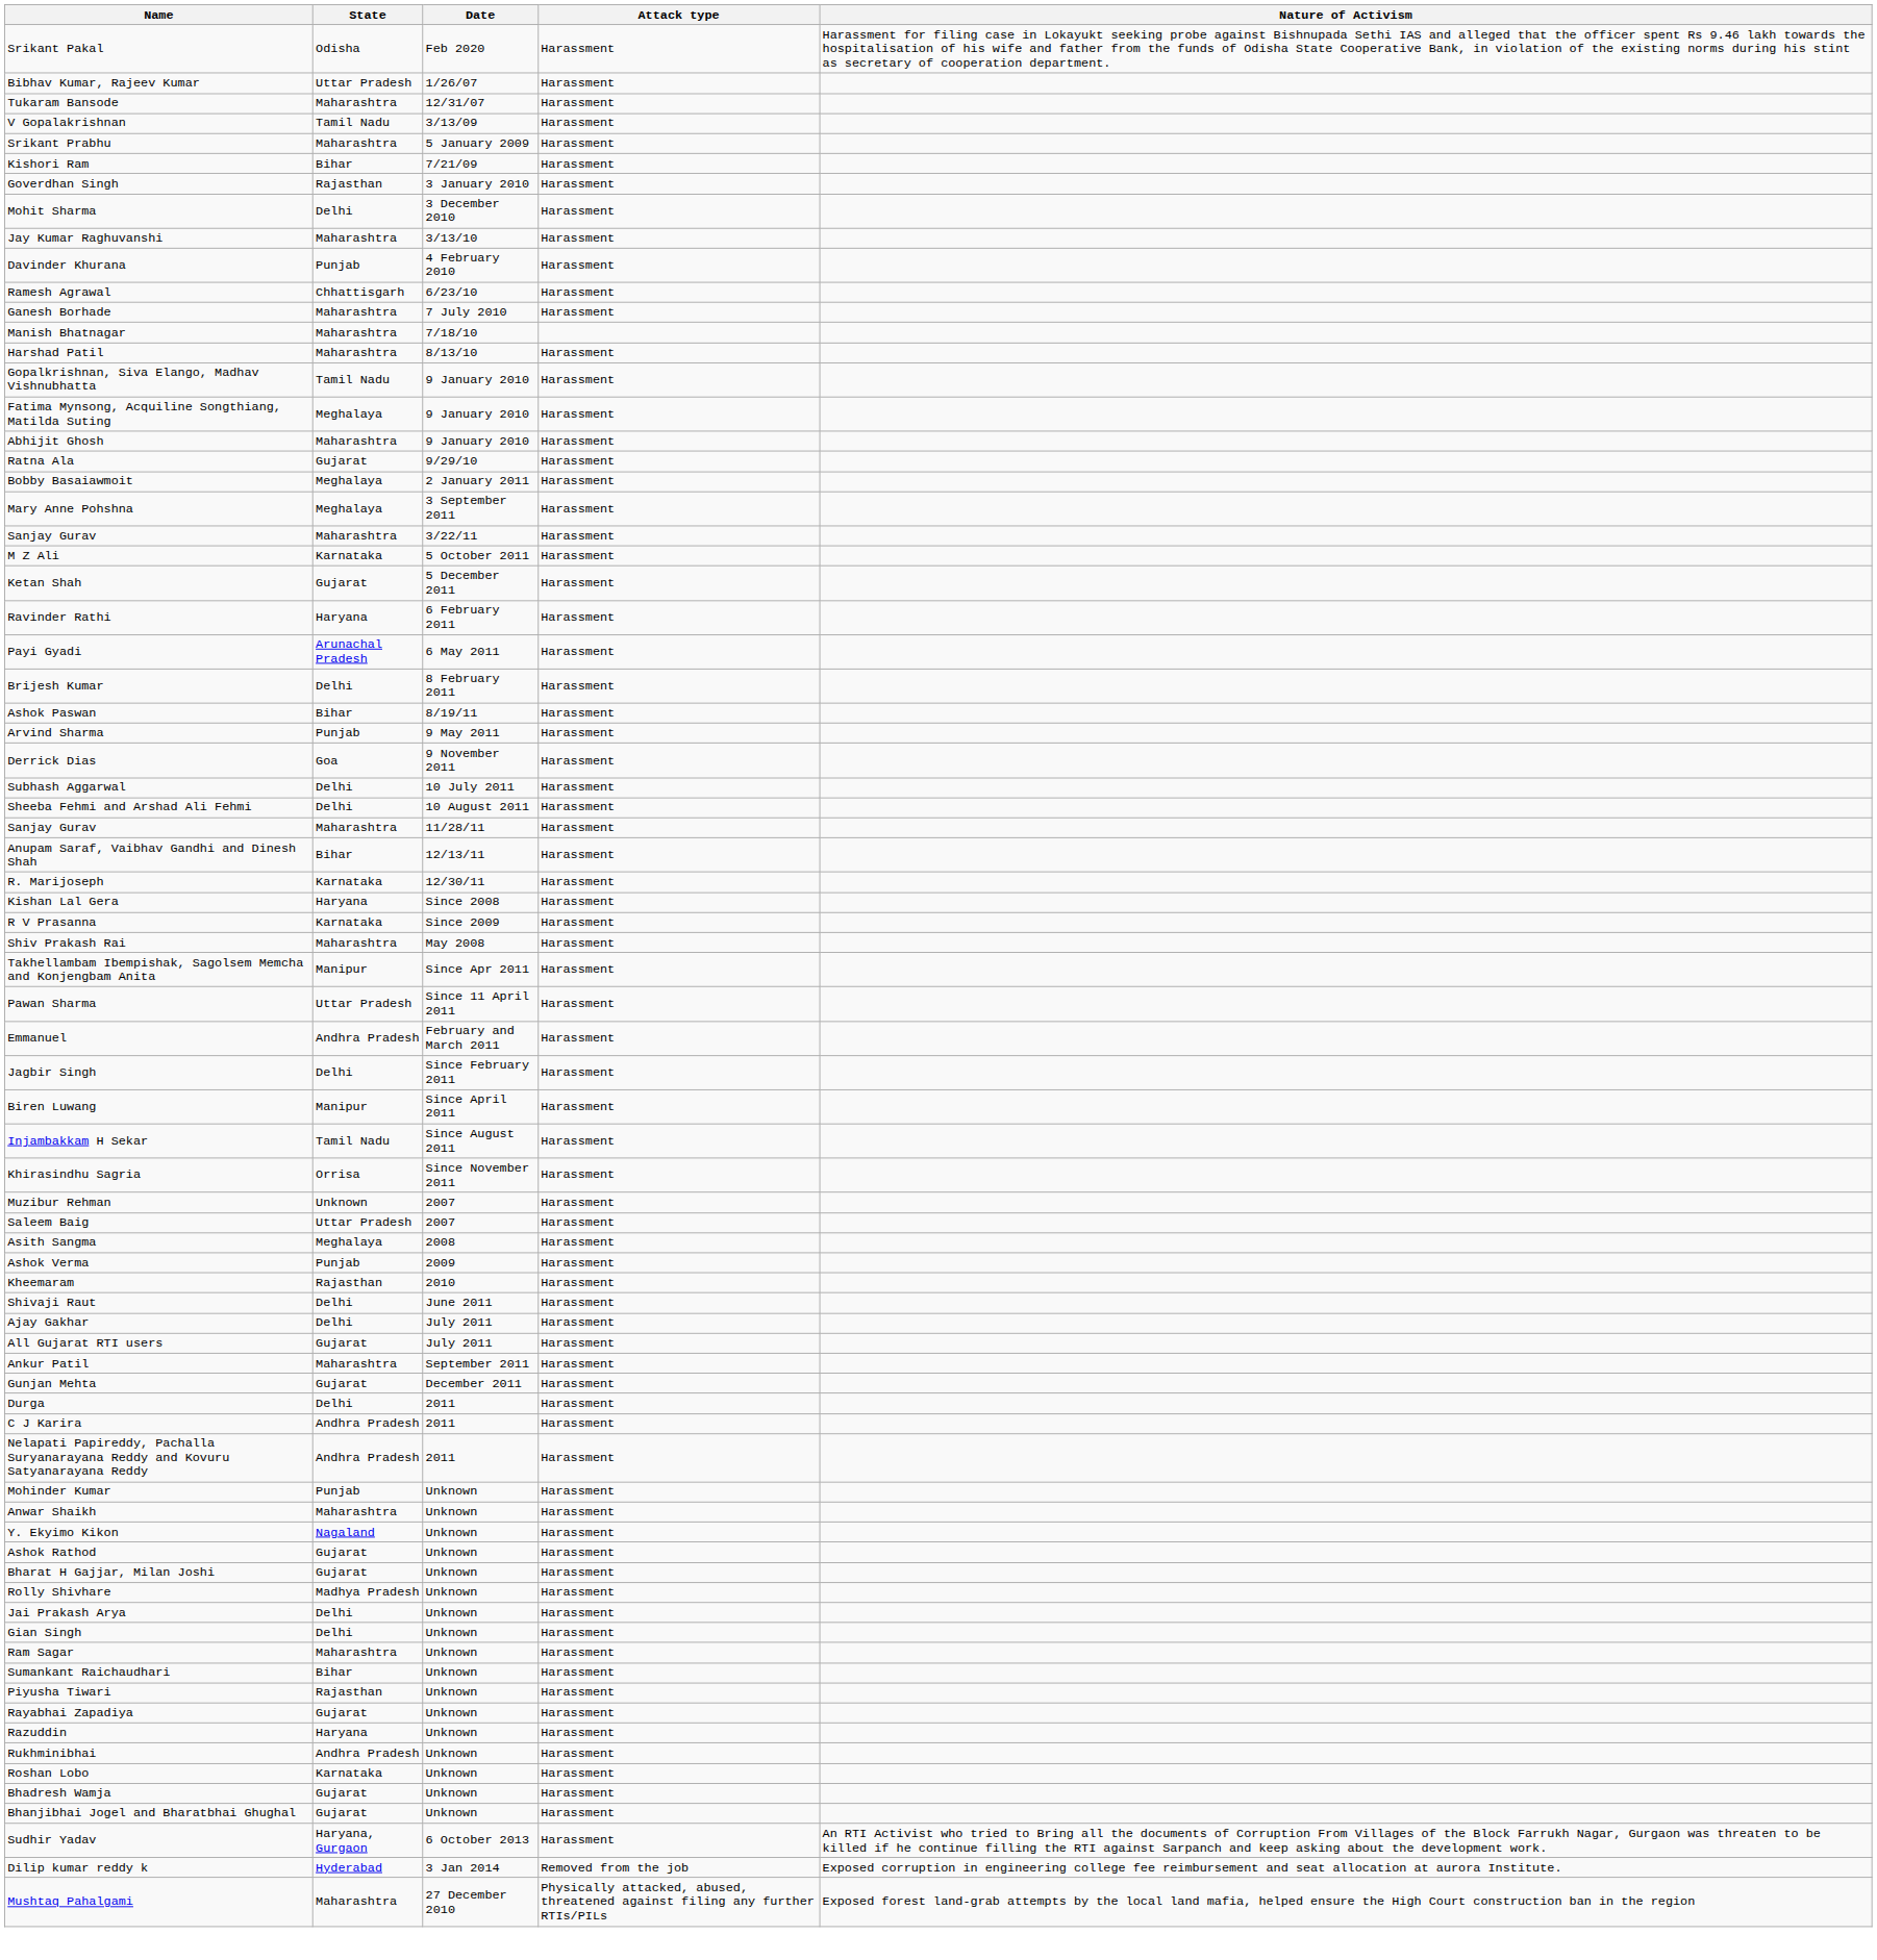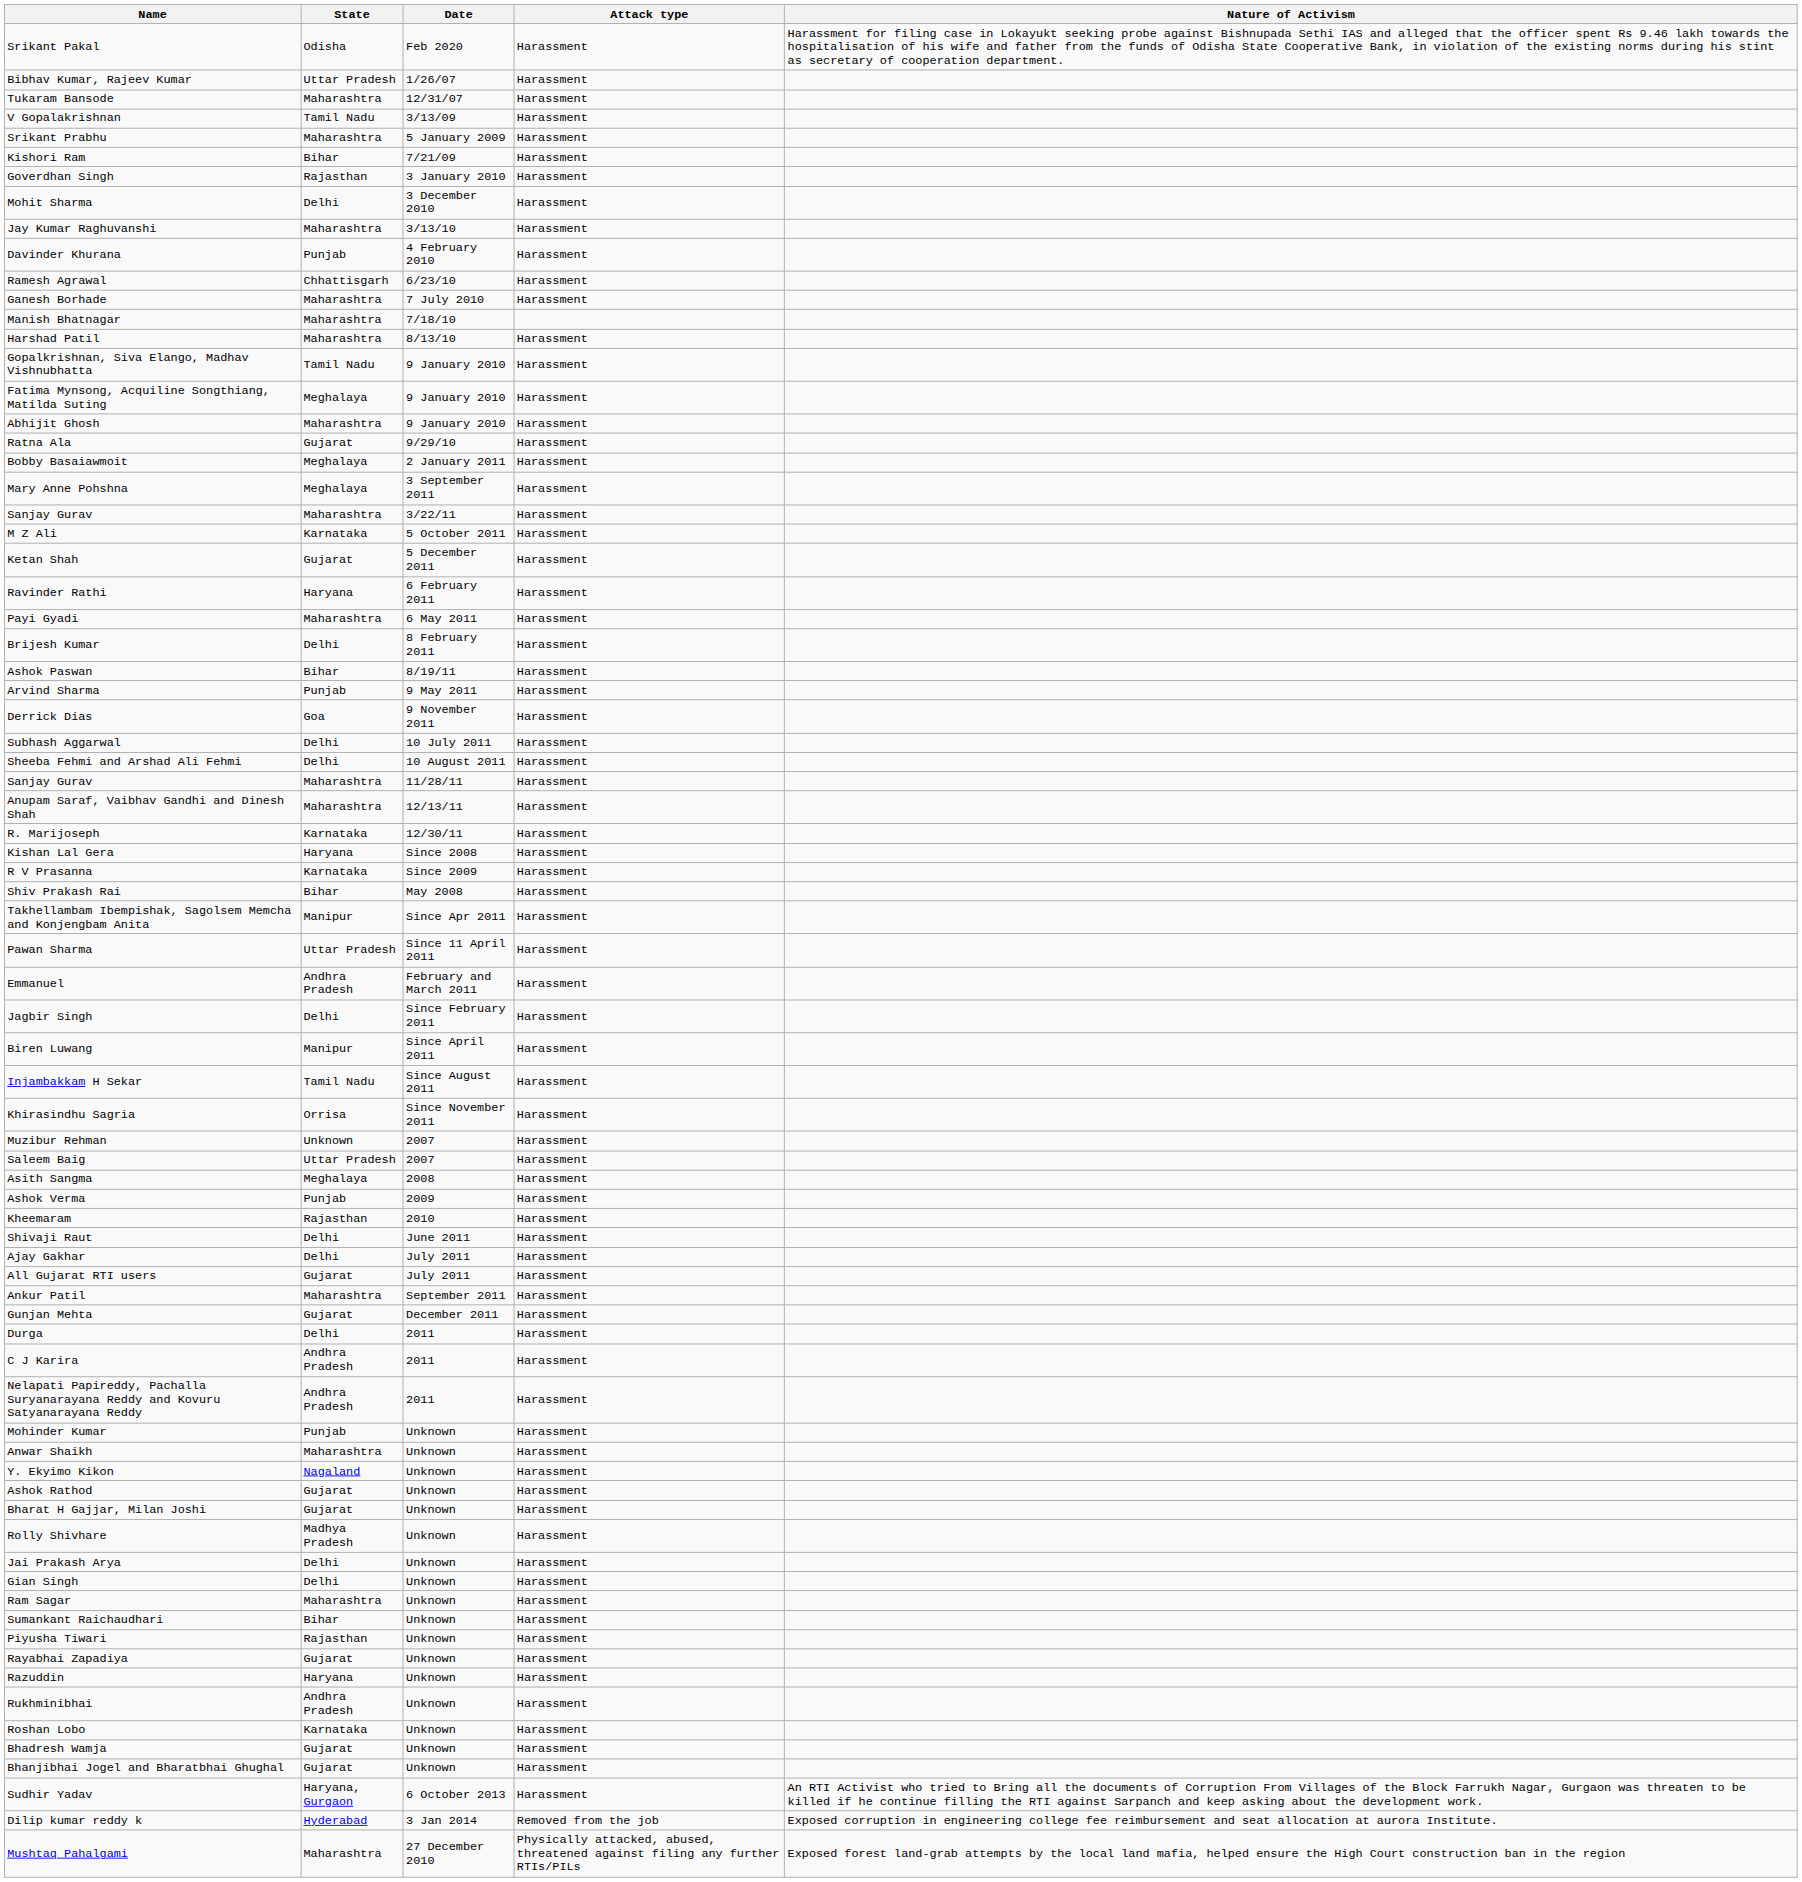Payi Gyadi | State: Arunachal Pradesh -> Maharashtra
Anupam Saraf, Vaibhav Gandhi and Dinesh Shah | State: Bihar -> Maharashtra
Shiv Prakash Rai | State: Maharashtra -> Bihar
